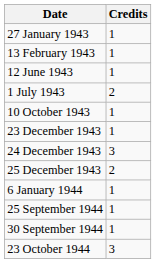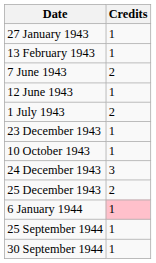+ row: 7 June 1943 | 2
rows swapped: 10 October 1943 <-> 23 December 1943
6 January 1944 | Credits: no background -> pink background
- row: 23 October 1944 | 3
